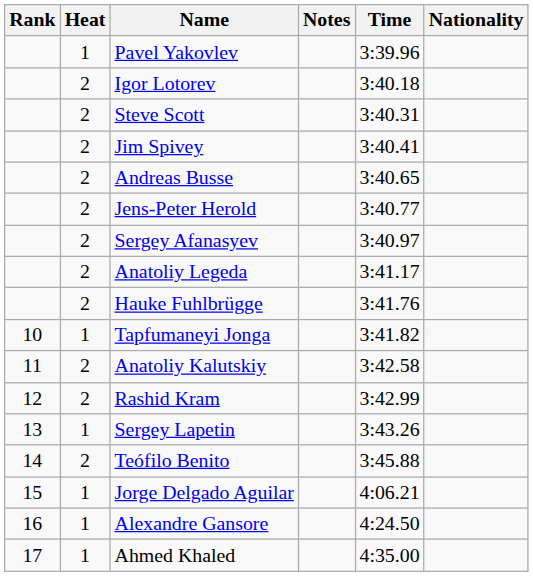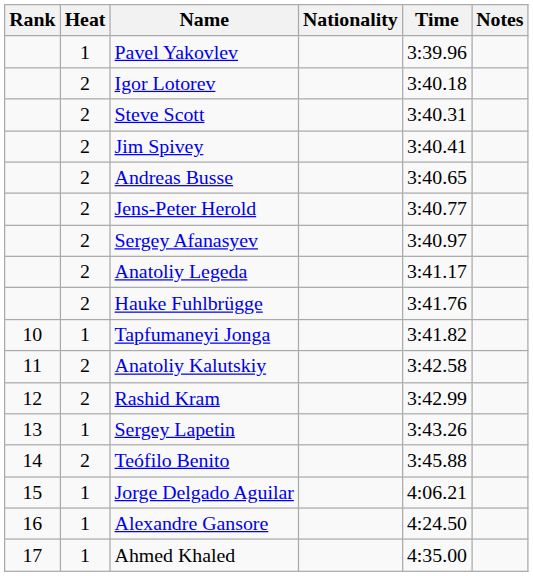columns swapped: Nationality <-> Notes
